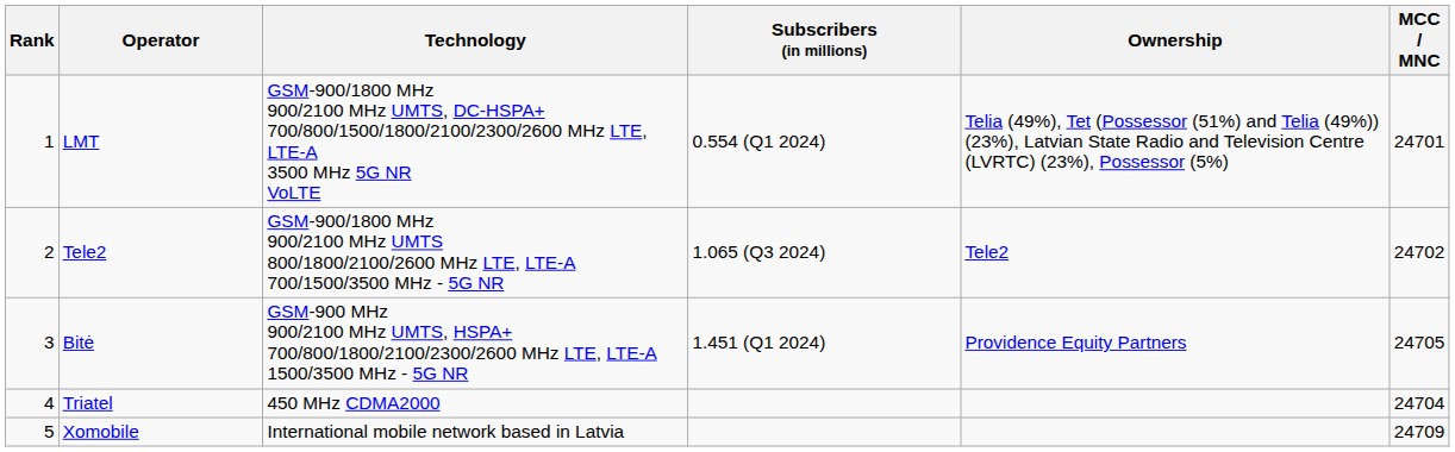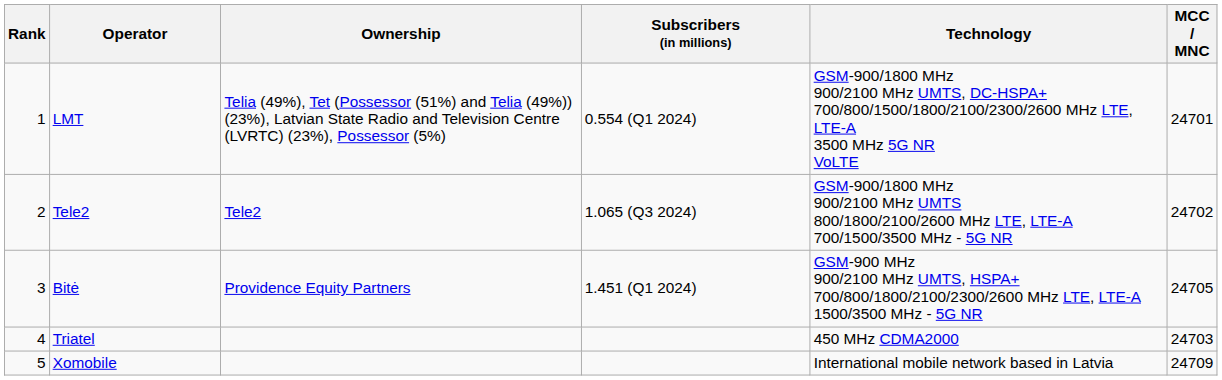columns swapped: Technology <-> Ownership
Triatel | MCC / MNC: 24704 -> 24703
